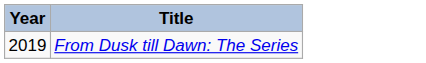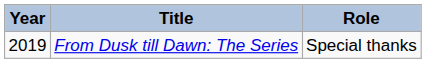+ column: Role | Special thanks
